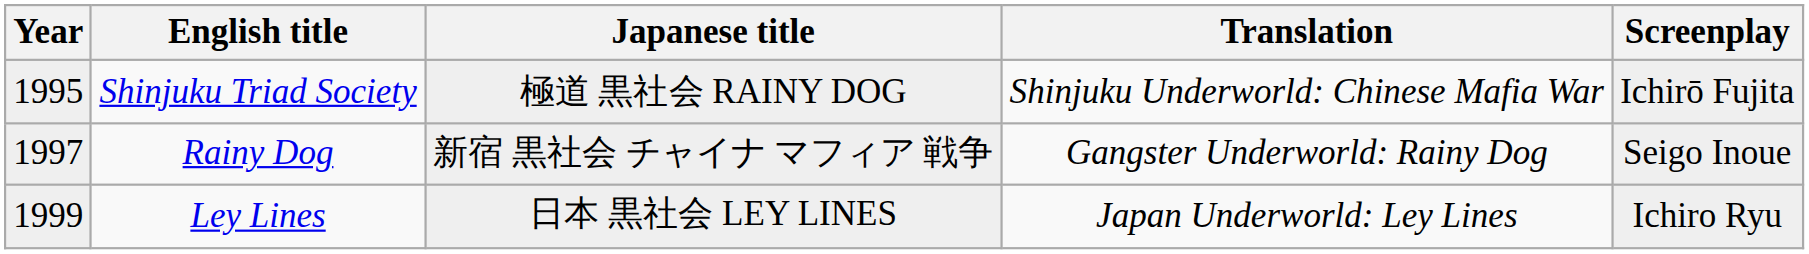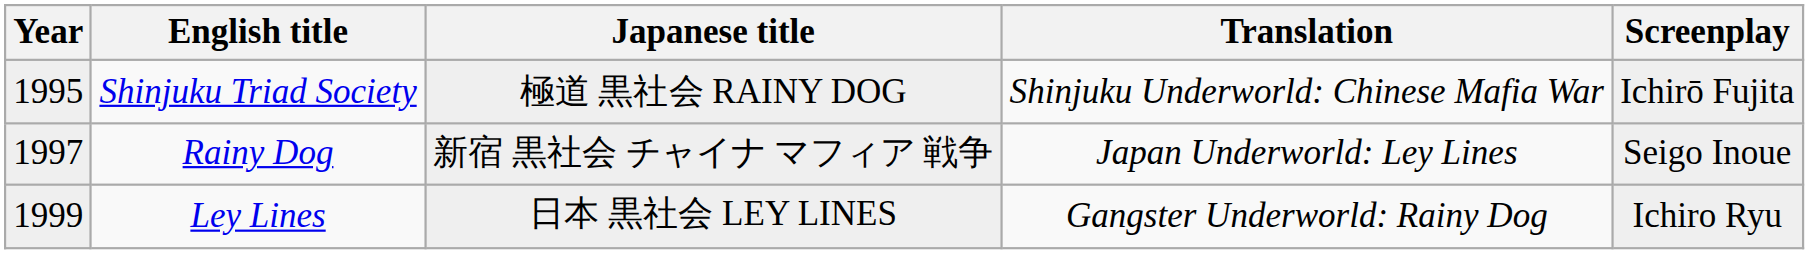Rainy Dog | Translation: Gangster Underworld: Rainy Dog -> Japan Underworld: Ley Lines
Ley Lines | Translation: Japan Underworld: Ley Lines -> Gangster Underworld: Rainy Dog
